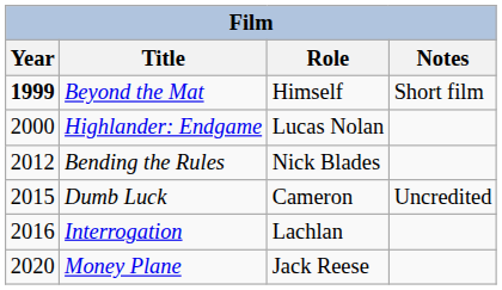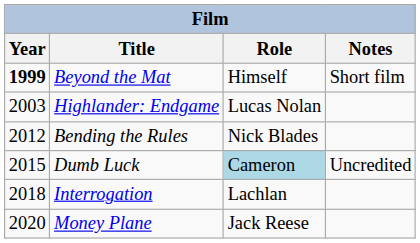Highlander: Endgame | Year: 2000 -> 2003
Dumb Luck | Role: no background -> lightblue background
Interrogation | Year: 2016 -> 2018
